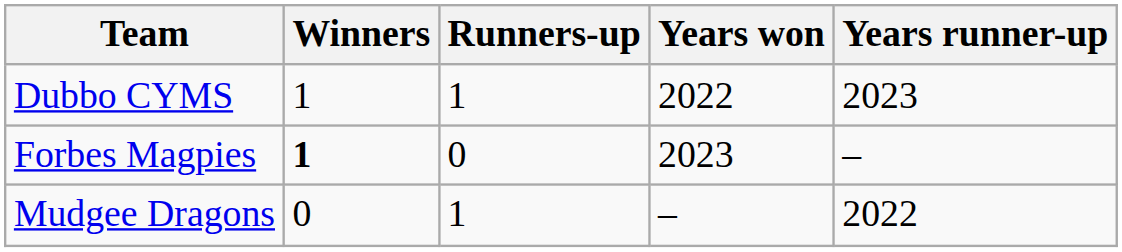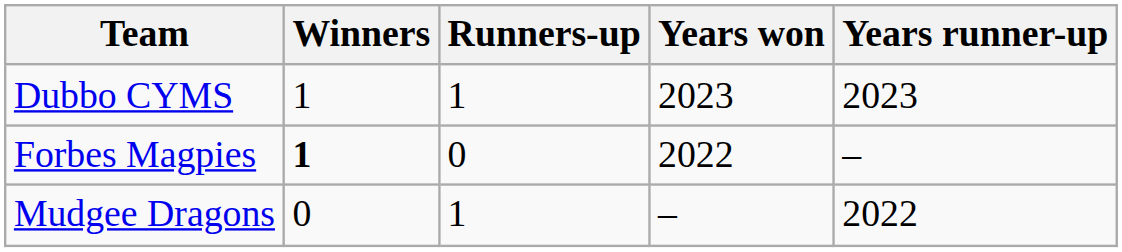Dubbo CYMS | Years won: 2022 -> 2023
Forbes Magpies | Years won: 2023 -> 2022
